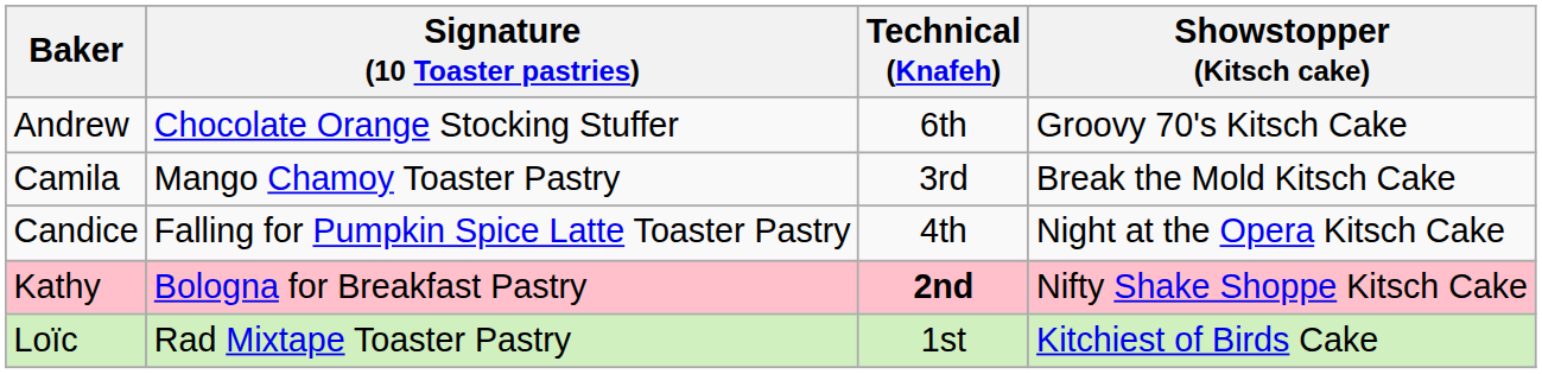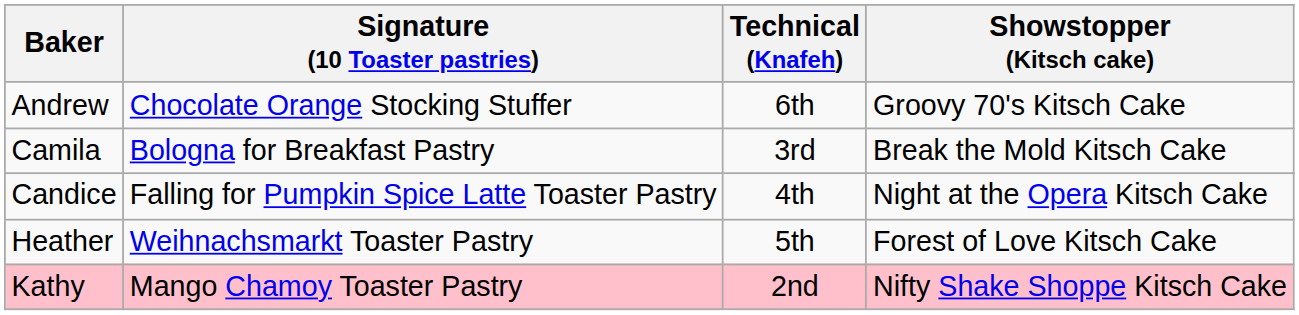Camila | Signature (10 Toaster pastries): Mango Chamoy Toaster Pastry -> Bologna for Breakfast Pastry
+ row: Heather | Weihnachsmarkt Toaster Pastry | 5th | Forest of Love Kitsch Cake
Kathy | Signature (10 Toaster pastries): Bologna for Breakfast Pastry -> Mango Chamoy Toaster Pastry
Kathy | Technical (Knafeh): bold -> normal
- row: Loïc | Rad Mixtape Toaster Pastry | 1st | Kitchiest of Birds Cake
